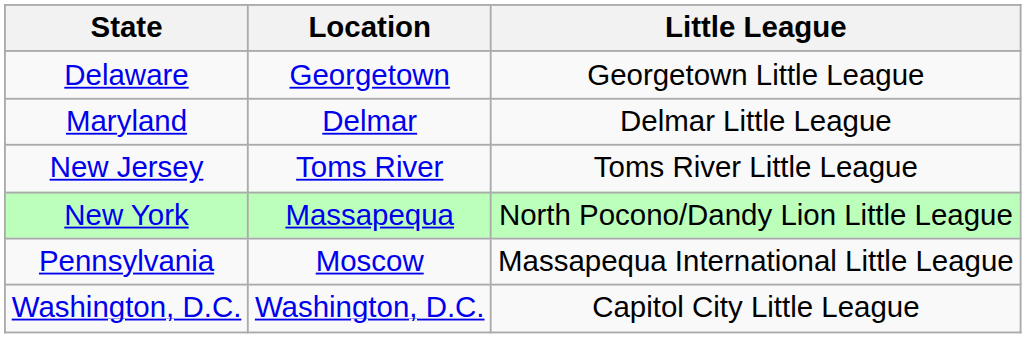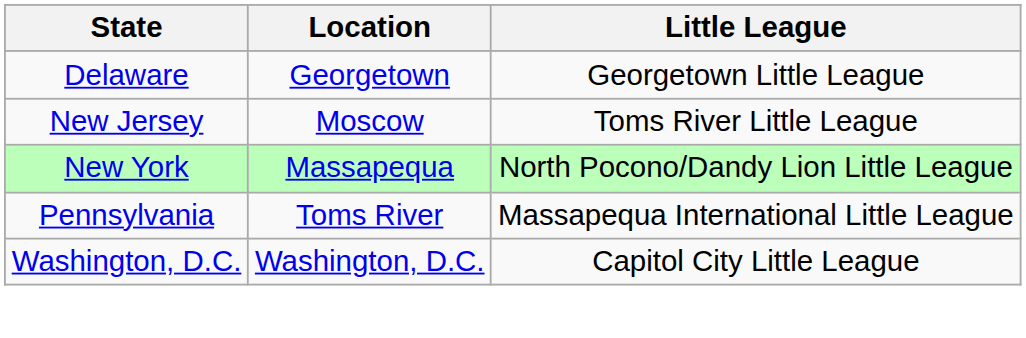- row: Maryland | Delmar | Delmar Little League
New Jersey | Location: Toms River -> Moscow
Pennsylvania | Location: Moscow -> Toms River
